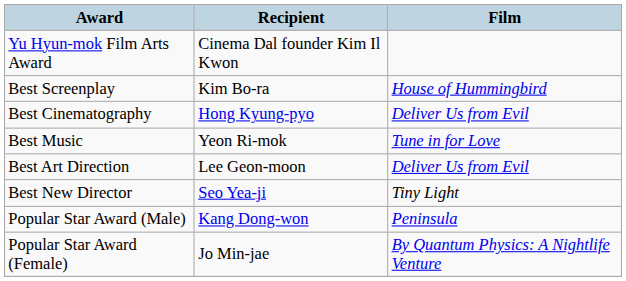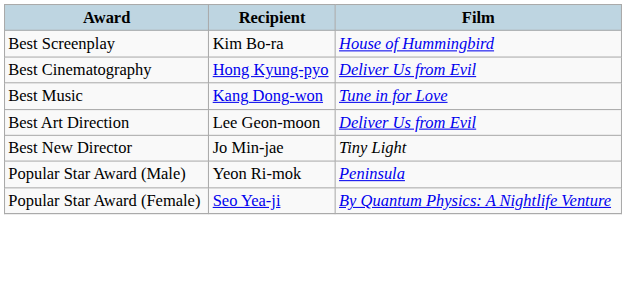- row: Yu Hyun-mok Film Arts Award | Cinema Dal founder Kim Il Kwon
Best Music | Recipient: Yeon Ri-mok -> Kang Dong-won
Best New Director | Recipient: Seo Yea-ji -> Jo Min-jae
Popular Star Award (Male) | Recipient: Kang Dong-won -> Yeon Ri-mok
Popular Star Award (Female) | Recipient: Jo Min-jae -> Seo Yea-ji
